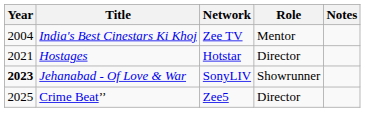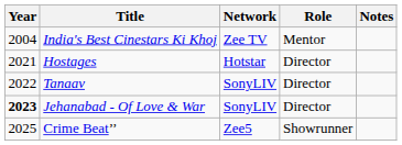+ row: 2022 | Tanaav | SonyLIV | Director
Jehanabad - Of Love & War | Role: Showrunner -> Director
Crime Beat’’ | Role: Director -> Showrunner
